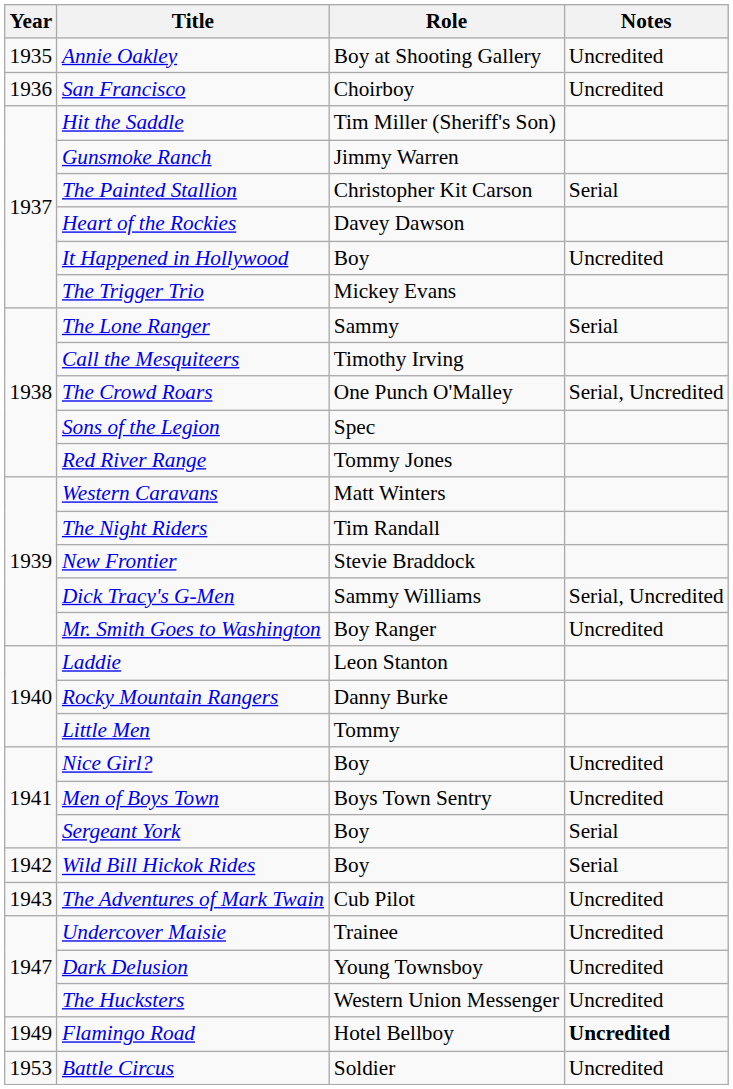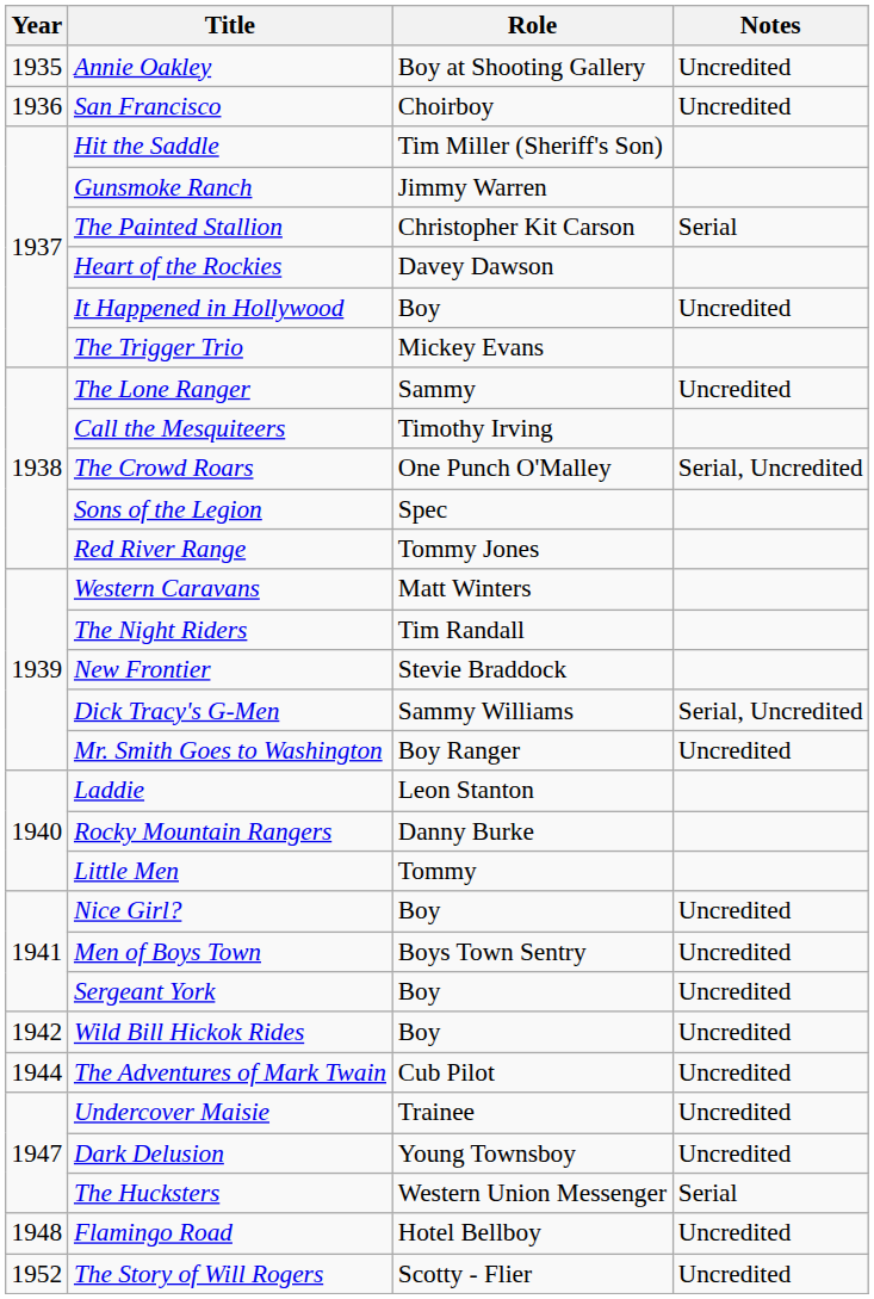The Lone Ranger | Notes: Serial -> Uncredited
Sergeant York | Notes: Serial -> Uncredited
Wild Bill Hickok Rides | Notes: Serial -> Uncredited
The Adventures of Mark Twain | Year: 1943 -> 1944
The Hucksters | Notes: Uncredited -> Serial
Flamingo Road | Year: 1949 -> 1948
Flamingo Road | Notes: bold -> normal
+ row: 1952 | The Story of Will Rogers | Scotty - Flier | Uncredited
- row: 1953 | Battle Circus | Soldier | Uncredited
